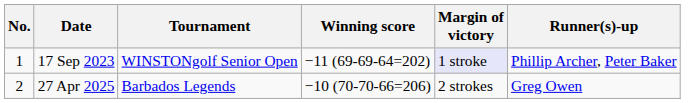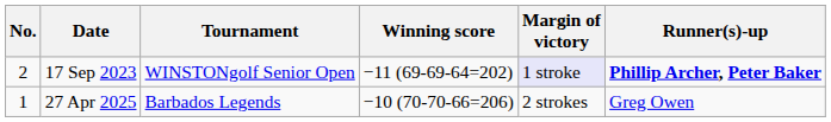17 Sep 2023 | No.: 1 -> 2
17 Sep 2023 | Runner(s)-up: normal -> bold
27 Apr 2025 | No.: 2 -> 1
